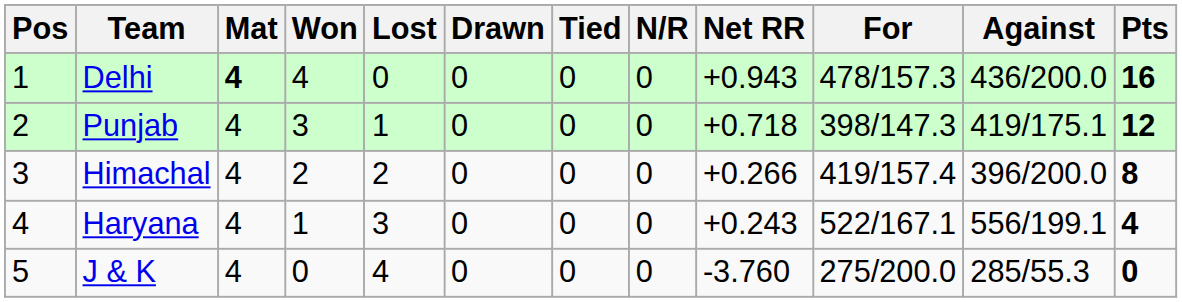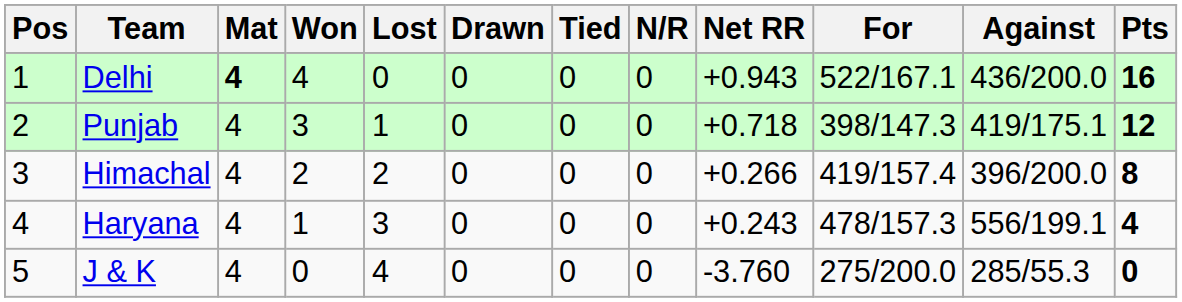Delhi | For: 478/157.3 -> 522/167.1
Haryana | For: 522/167.1 -> 478/157.3
